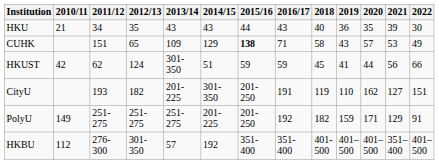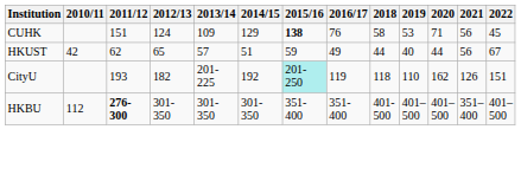- row: HKU | 21 | 34 | 35 | 43 | 43 | 44 | 43 | 40 | 36 | 35 | 39 | 30
CUHK | 2012/13: 65 -> 124
CUHK | 2016/17: 71 -> 76
CUHK | 2019: 43 -> 53
CUHK | 2020: 57 -> 71
CUHK | 2021: 53 -> 56
CUHK | 2022: 49 -> 45
HKUST | 2012/13: 124 -> 65
HKUST | 2013/14: 301-350 -> 57
HKUST | 2016/17: 59 -> 49
HKUST | 2018: 45 -> 44
HKUST | 2019: 41 -> 40
HKUST | 2022: 66 -> 67
CityU | 2014/15: 301-350 -> 192
CityU | 2015/16: no background -> paleturquoise background
CityU | 2016/17: 191 -> 119
CityU | 2018: 119 -> 118
CityU | 2021: 127 -> 126
- row: PolyU | 149 | 251-275 | 251-275 | 251-275 | 201-225 | 201-250 | 192 | 182 | 159 | 171 | 129 | 91
HKBU | 2011/12: normal -> bold
HKBU | 2013/14: 57 -> 301-350
HKBU | 2014/15: 192 -> 301-350
